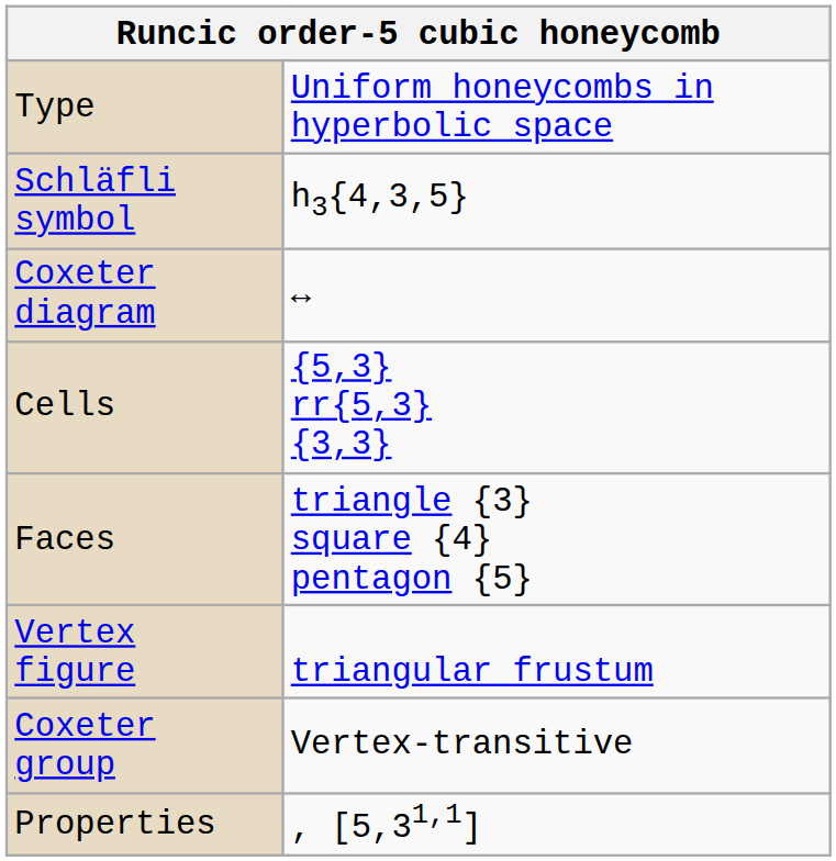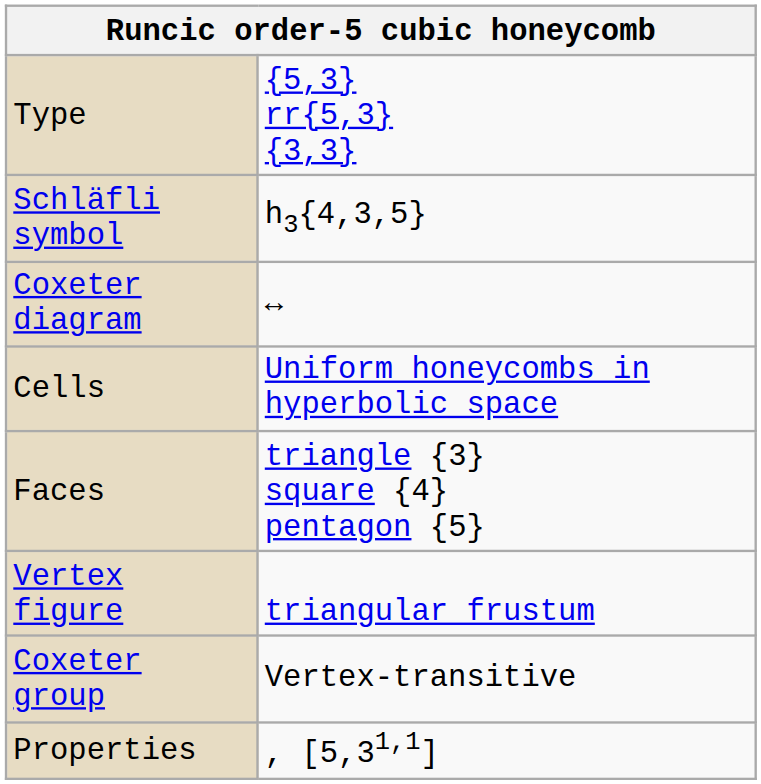Type | column 2: Uniform honeycombs in hyperbolic space -> {5,3} rr{5,3} {3,3}
Cells | column 2: {5,3} rr{5,3} {3,3} -> Uniform honeycombs in hyperbolic space
